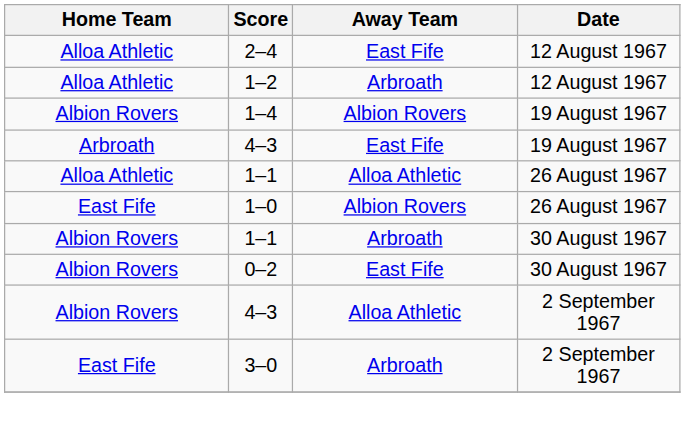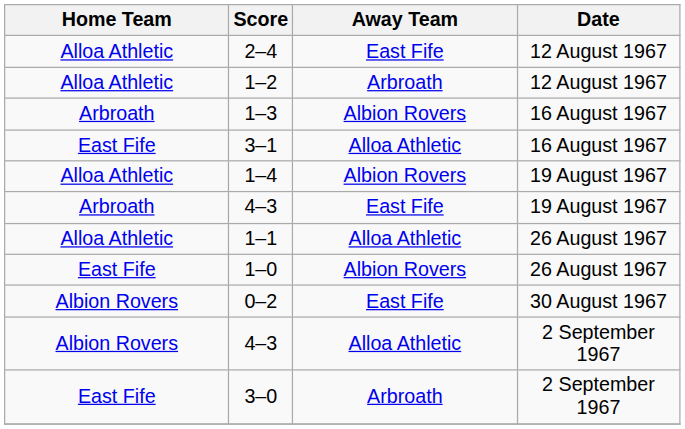+ row: Arbroath | 1–3 | Albion Rovers | 16 August 1967
+ row: East Fife | 3–1 | Alloa Athletic | 16 August 1967
1–4 | Home Team: Albion Rovers -> Alloa Athletic
- row: Albion Rovers | 1–1 | Arbroath | 30 August 1967
